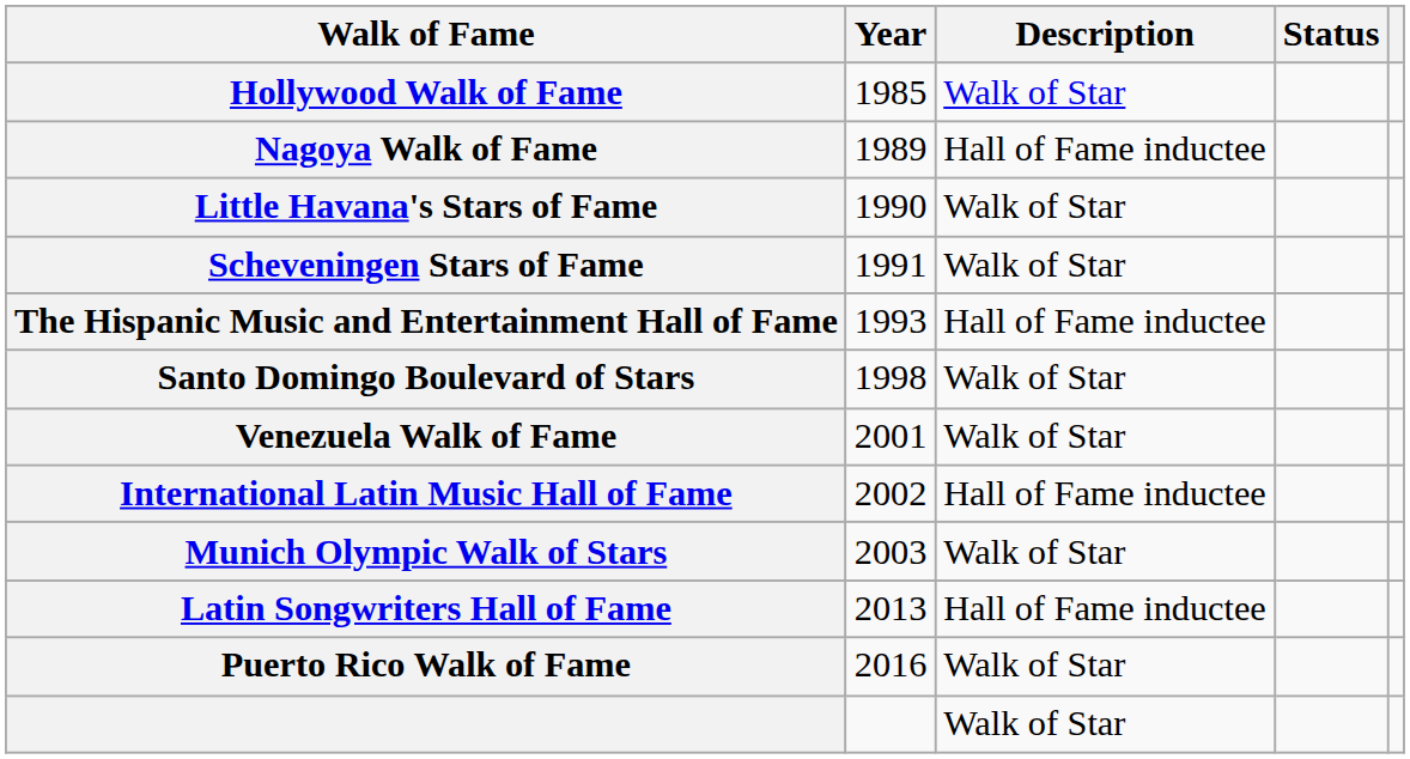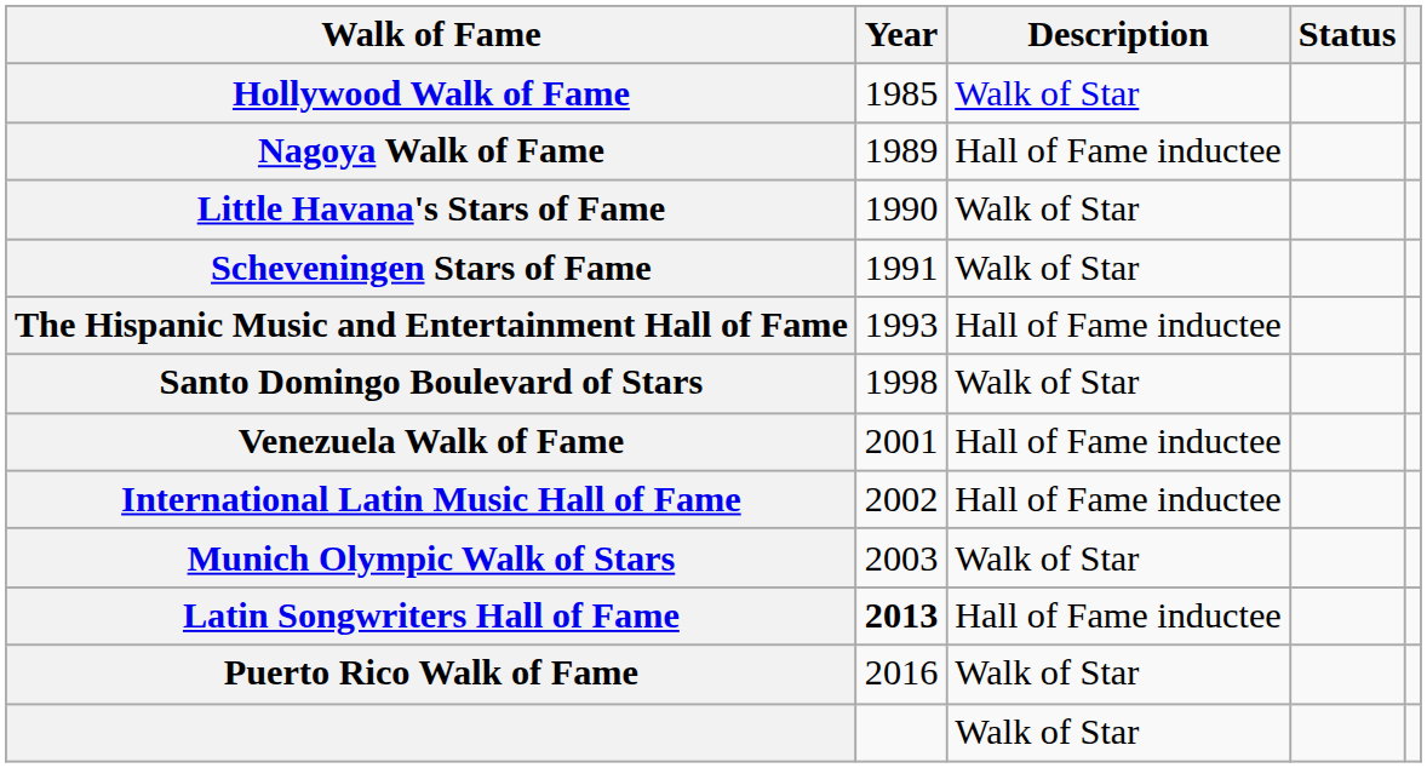Venezuela Walk of Fame | Description: Walk of Star -> Hall of Fame inductee
Latin Songwriters Hall of Fame | Year: normal -> bold
